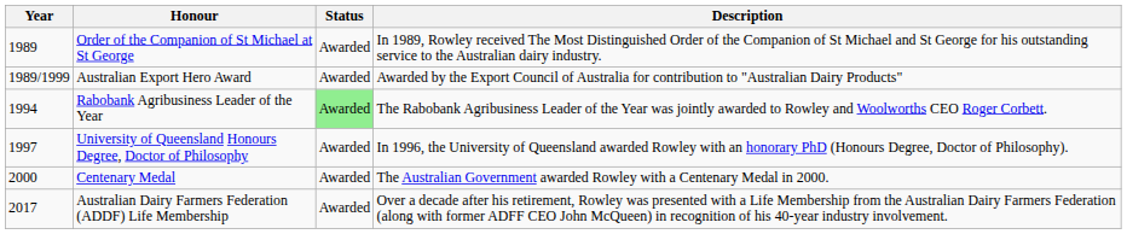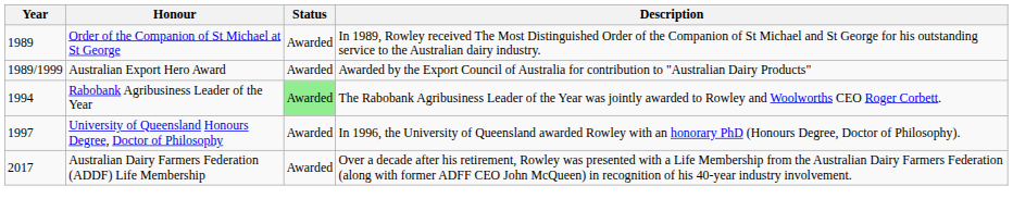- row: 2000 | Centenary Medal | Awarded | The Australian Government awarded Rowley with a Centenary Medal in 2000.
